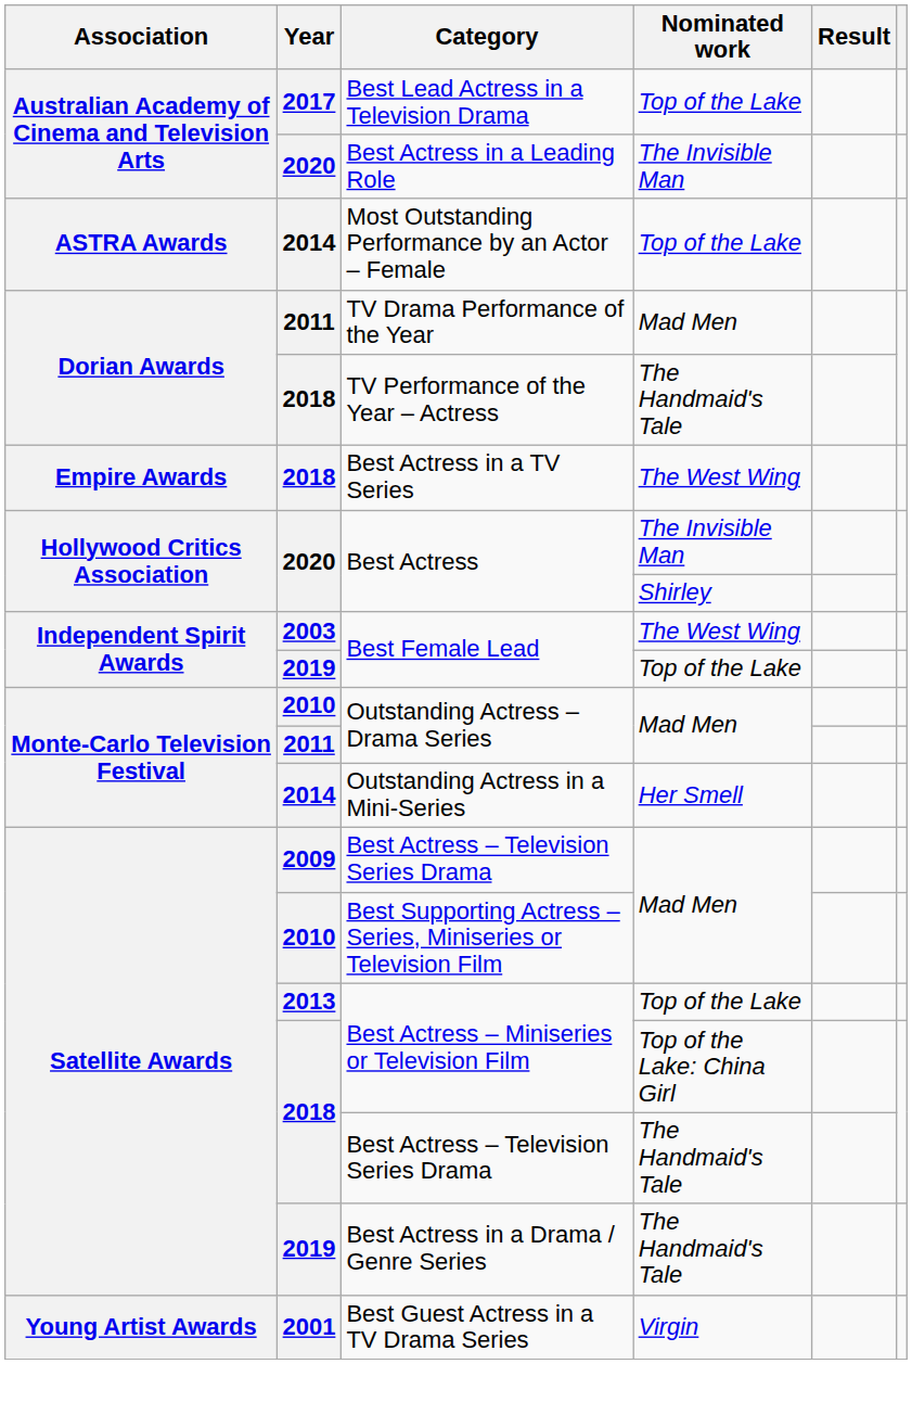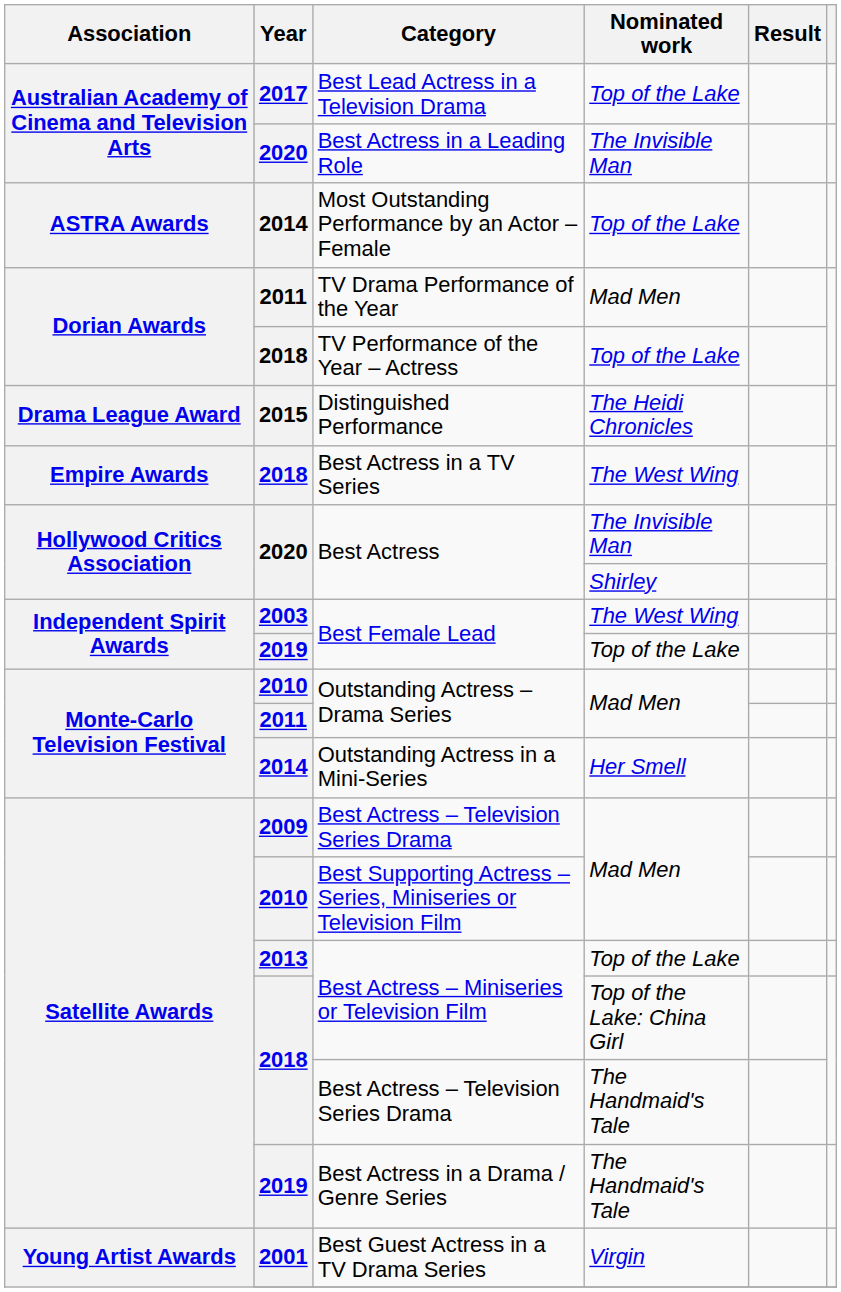TV Performance of the Year – Actress | Nominated work: The Handmaid's Tale -> Top of the Lake
+ row: Drama League Award | 2015 | Distinguished Performance | The Heidi Chronicles
